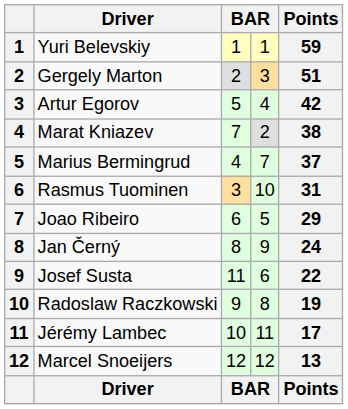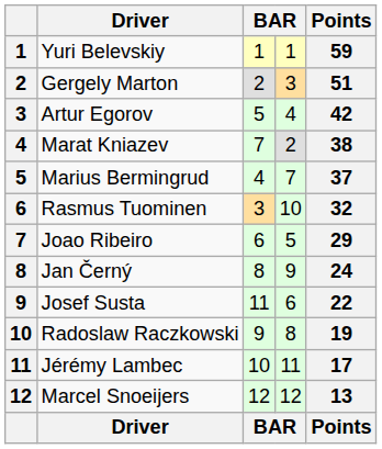Rasmus Tuominen | Points: 31 -> 32
